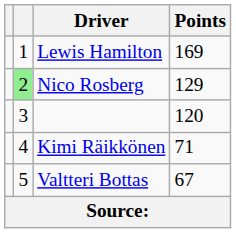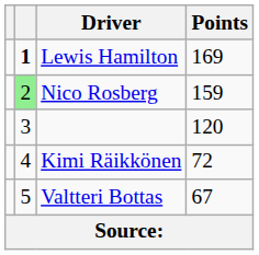Lewis Hamilton | column 2: normal -> bold
Nico Rosberg | Points: 129 -> 159
Kimi Räikkönen | Points: 71 -> 72
